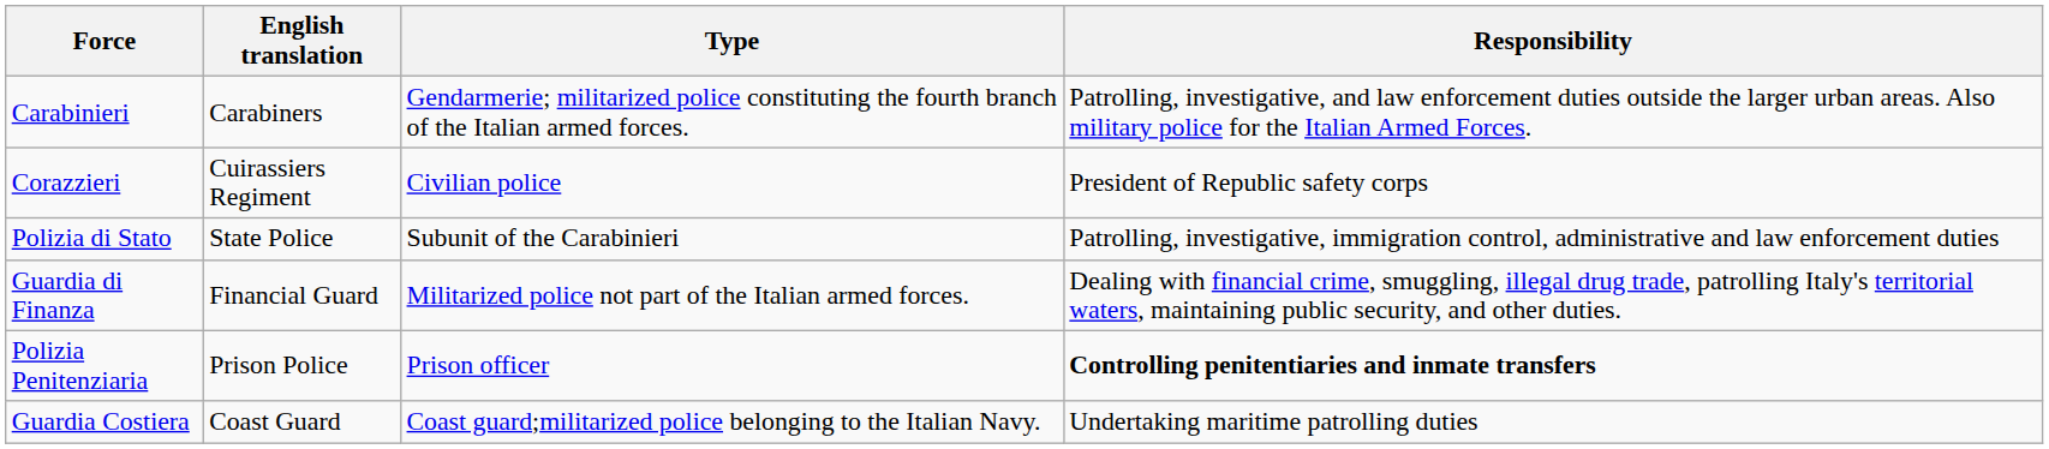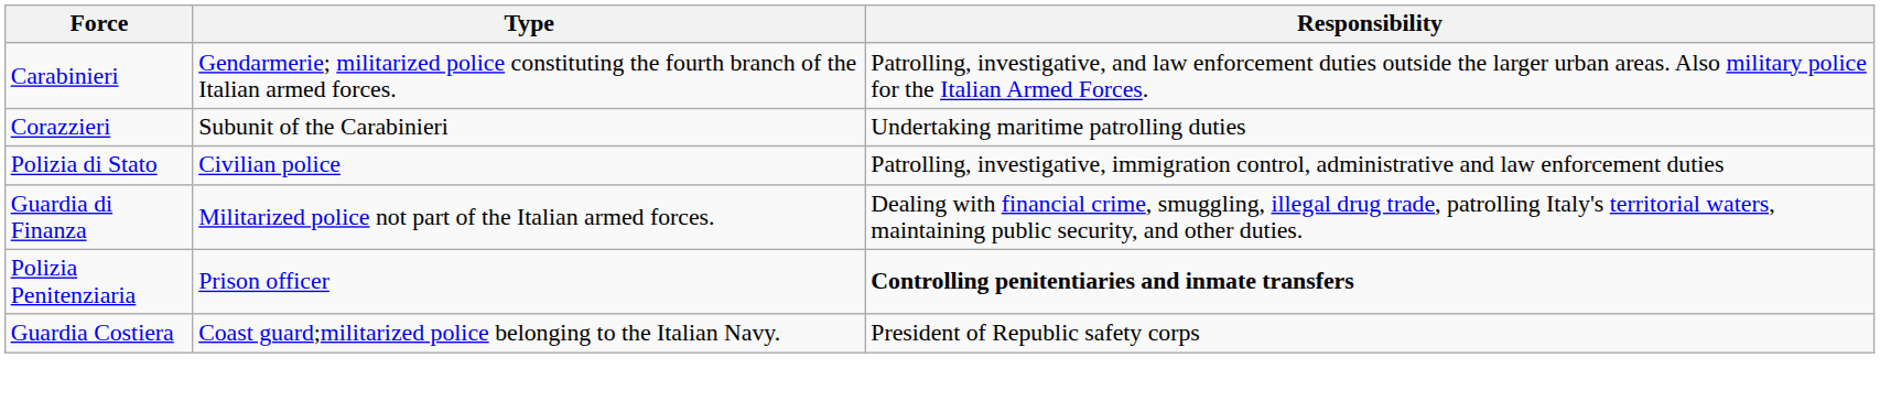- column: English translation | Carabiners | Cuirassiers Regiment | State Police | Financial Guard | Prison Police | Coast Guard
Corazzieri | Type: Civilian police -> Subunit of the Carabinieri
Corazzieri | Responsibility: President of Republic safety corps -> Undertaking maritime patrolling duties
Polizia di Stato | Type: Subunit of the Carabinieri -> Civilian police
Guardia Costiera | Responsibility: Undertaking maritime patrolling duties -> President of Republic safety corps
